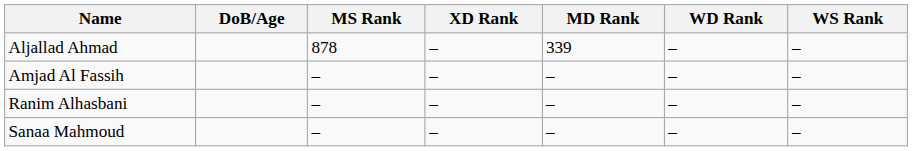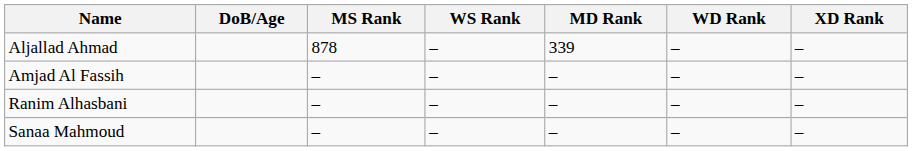columns swapped: WS Rank <-> XD Rank
